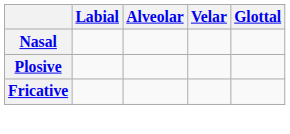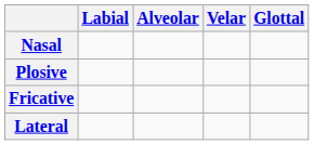+ row: Lateral
